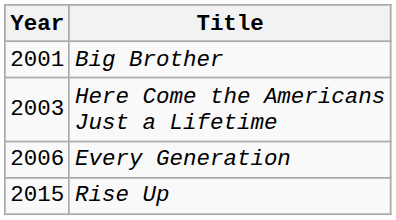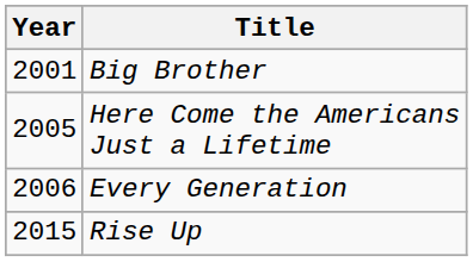Here Come the Americans Just a Lifetime | Year: 2003 -> 2005
